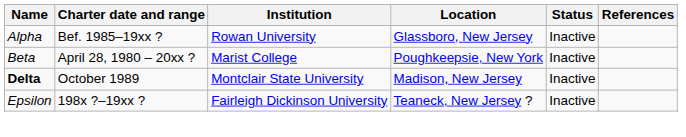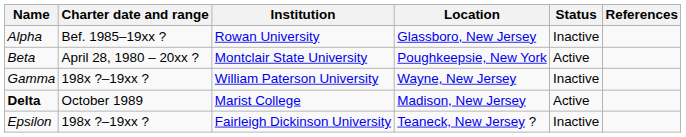Beta | Institution: Marist College -> Montclair State University
Beta | Status: Inactive -> Active
+ row: Gamma | 198x ?–19xx ? | William Paterson University | Wayne, New Jersey | Inactive
Delta | Institution: Montclair State University -> Marist College
Delta | Status: Inactive -> Active
